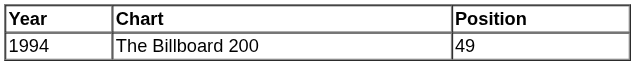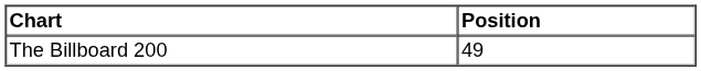- column: Year | 1994
